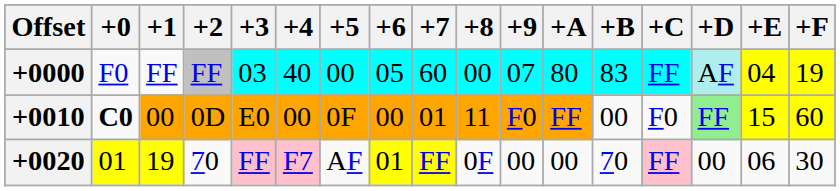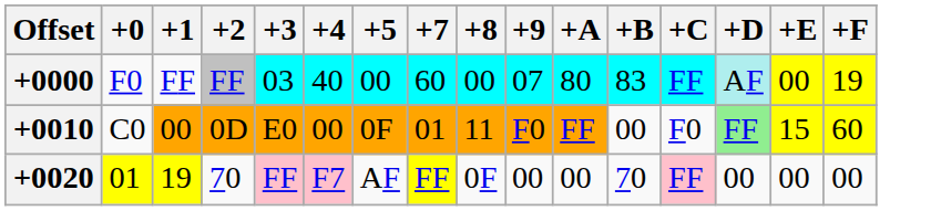- column: +6 | 05 | 00 | 01
+0000 | +E: 04 -> 00
+0010 | +0: bold -> normal
+0020 | +E: 06 -> 00
+0020 | +F: 30 -> 00
